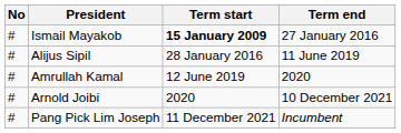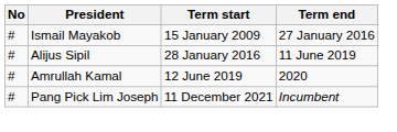Ismail Mayakob | Term start: bold -> normal
- row: # | Arnold Joibi | 2020 | 10 December 2021
